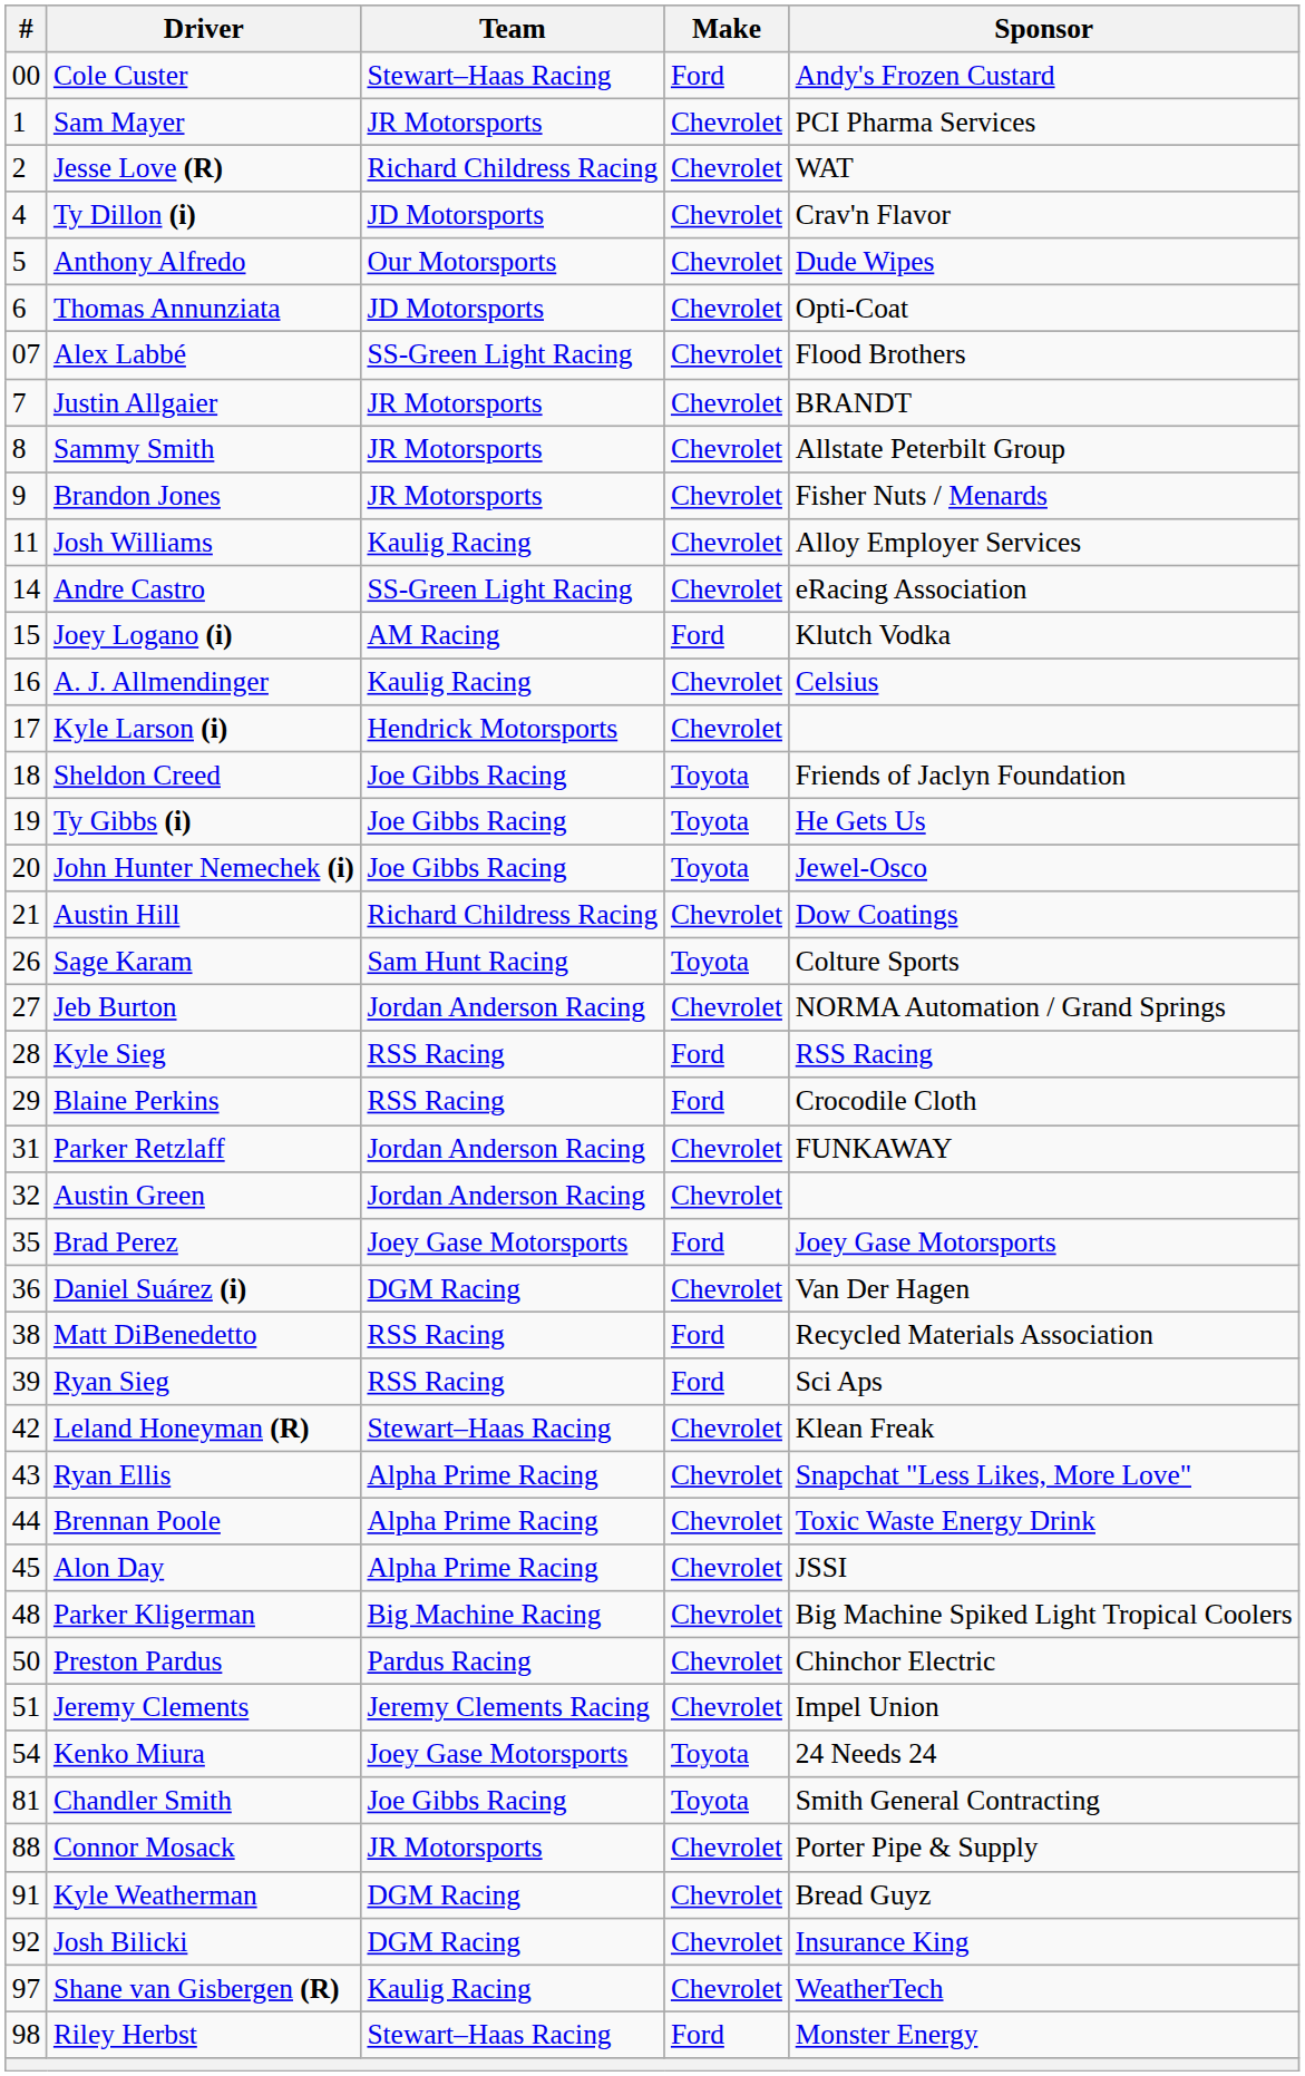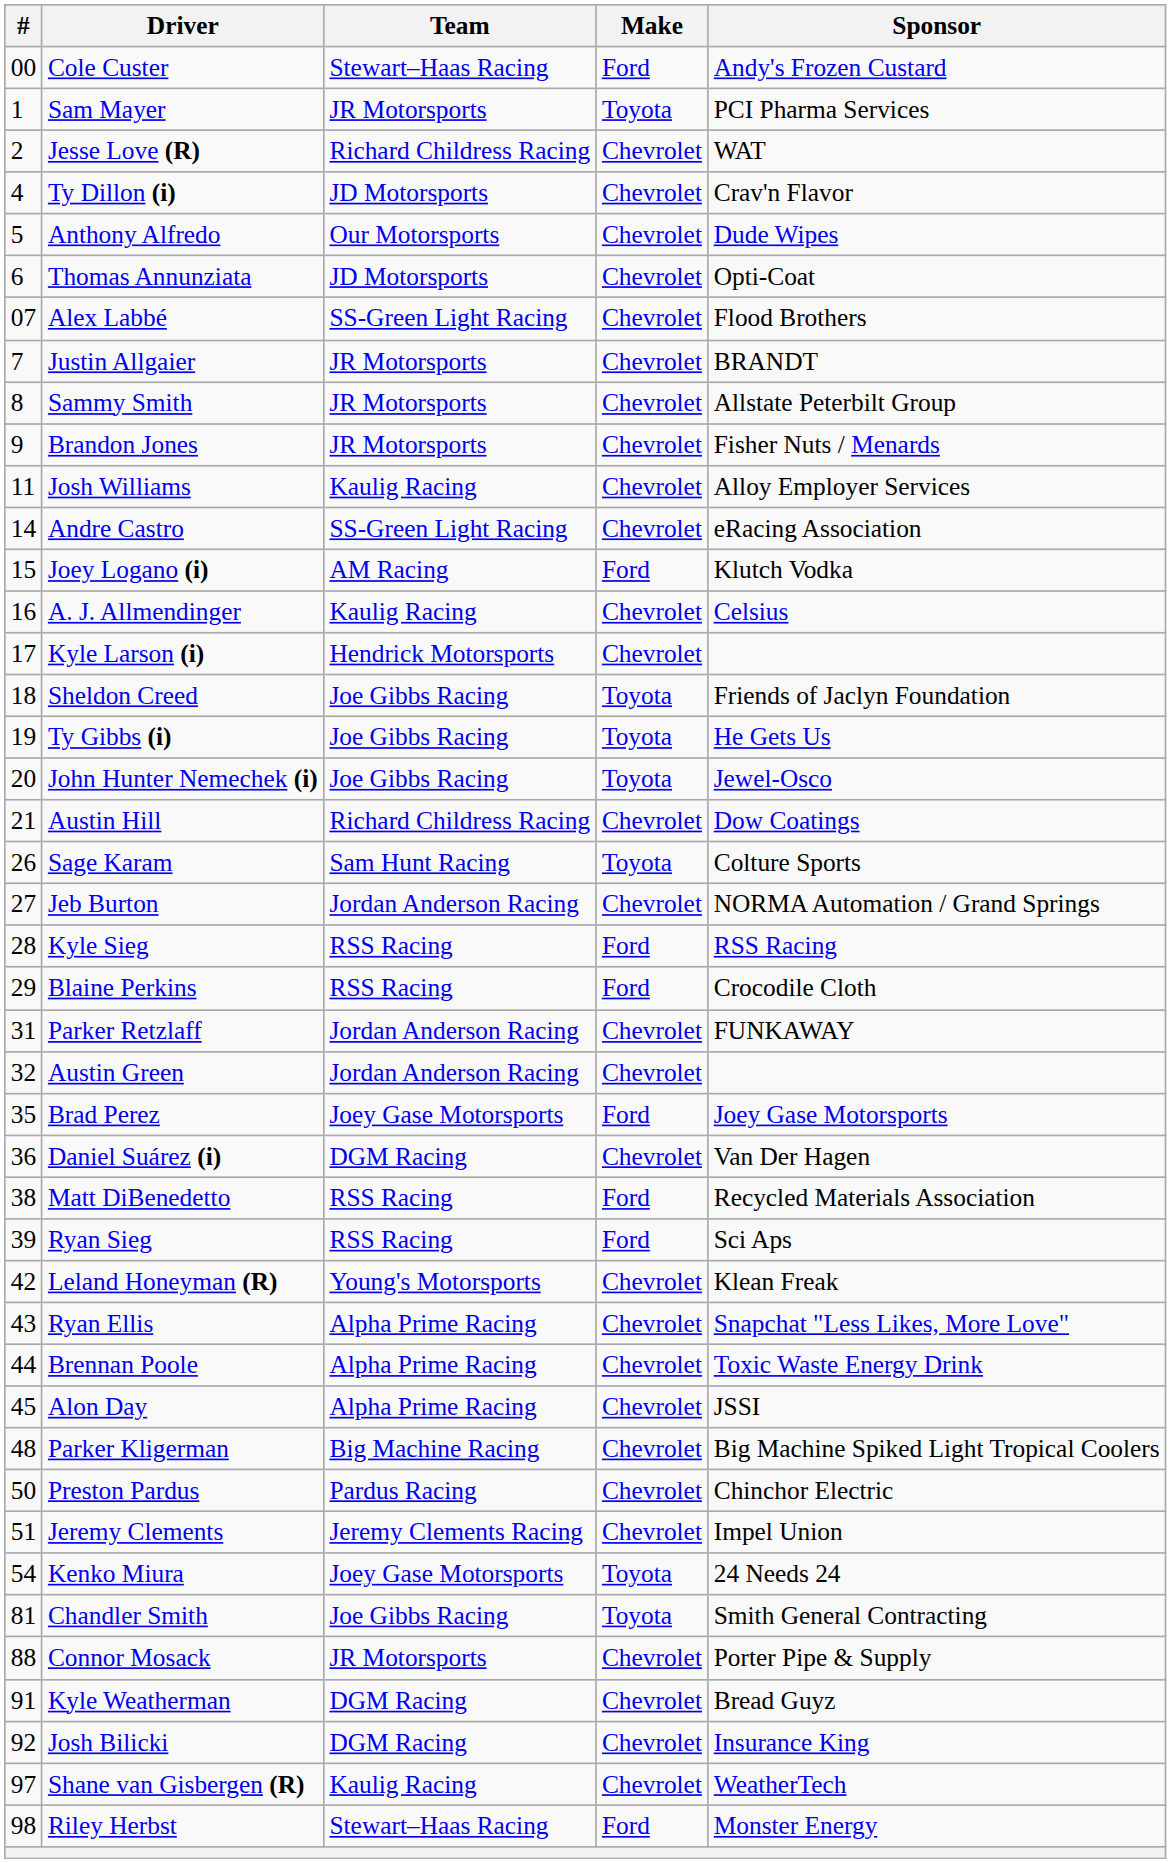Sam Mayer | Make: Chevrolet -> Toyota
Leland Honeyman (R) | Team: Stewart–Haas Racing -> Young's Motorsports
